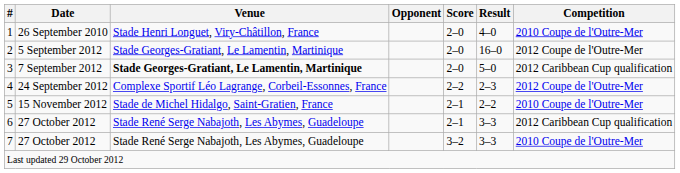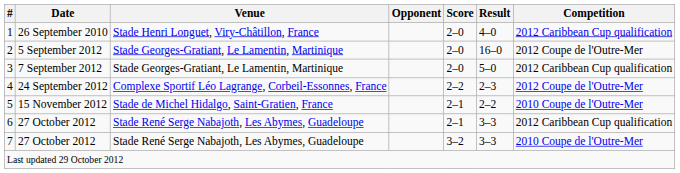1 | Competition: 2010 Coupe de l'Outre-Mer -> 2012 Caribbean Cup qualification
3 | Venue: bold -> normal
